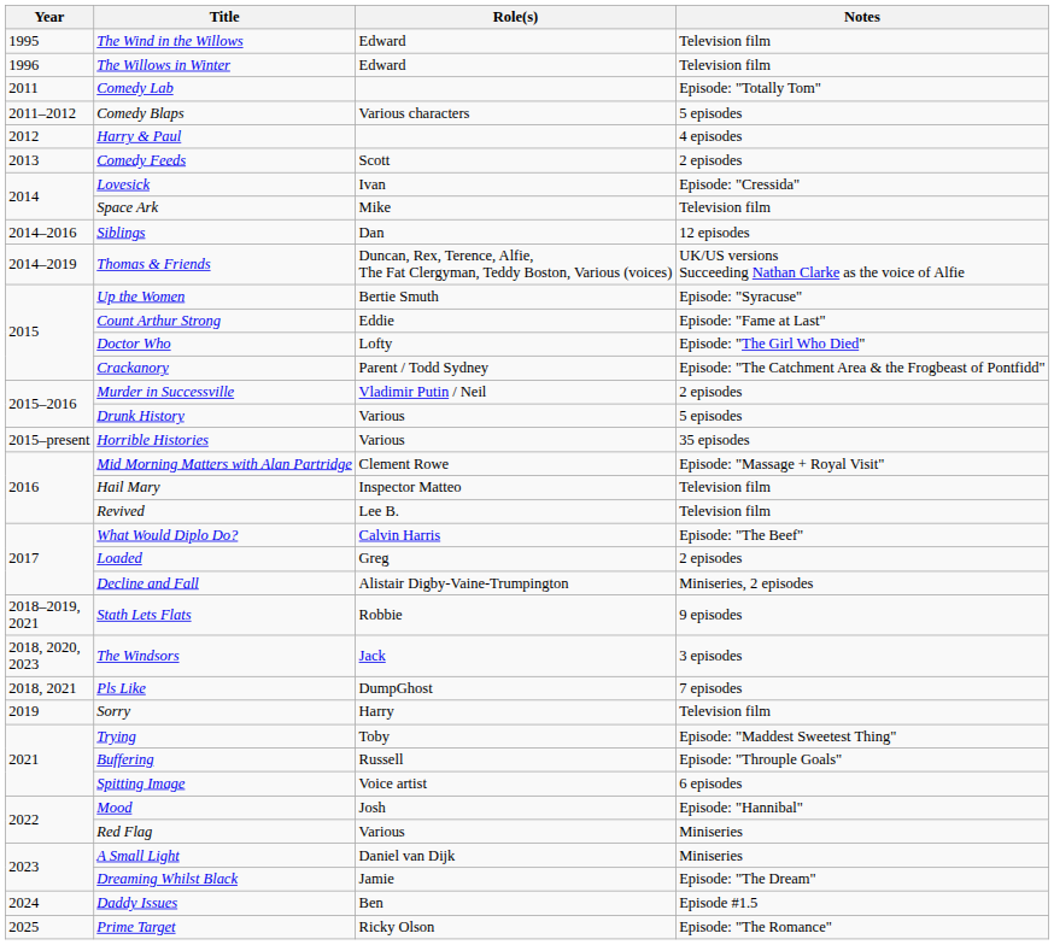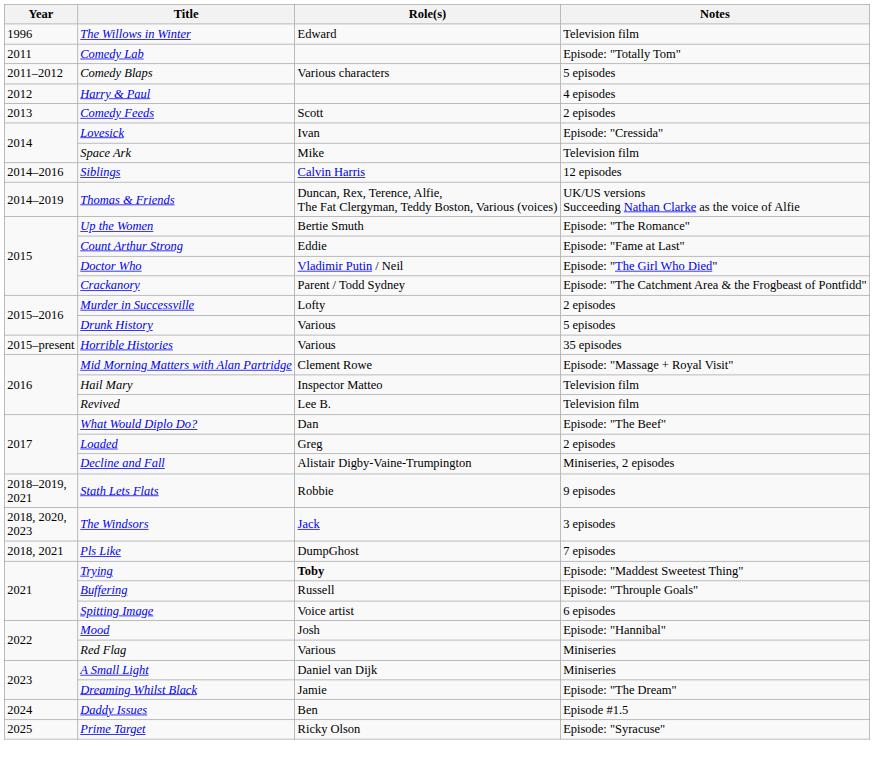- row: 1995 | The Wind in the Willows | Edward | Television film
Siblings | Role(s): Dan -> Calvin Harris
Up the Women | Notes: Episode: "Syracuse" -> Episode: "The Romance"
Doctor Who | Role(s): Lofty -> Vladimir Putin / Neil
Murder in Successville | Role(s): Vladimir Putin / Neil -> Lofty
What Would Diplo Do? | Role(s): Calvin Harris -> Dan
- row: 2019 | Sorry | Harry | Television film
Trying | Role(s): normal -> bold
Prime Target | Notes: Episode: "The Romance" -> Episode: "Syracuse"
